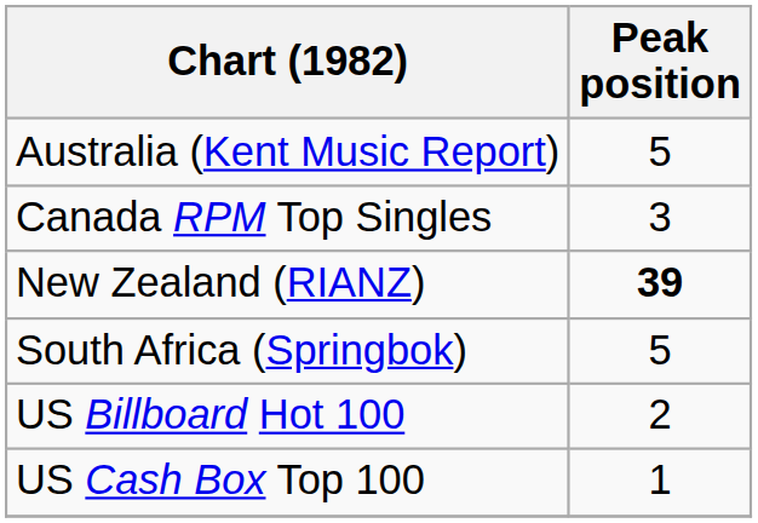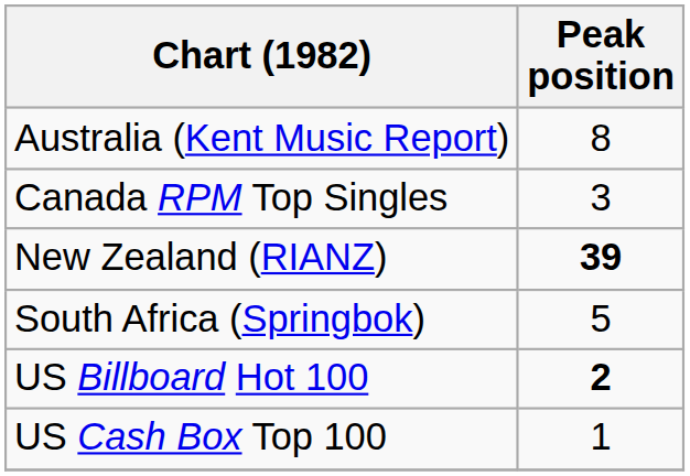Australia (Kent Music Report) | Peak position: 5 -> 8
US Billboard Hot 100 | Peak position: normal -> bold
